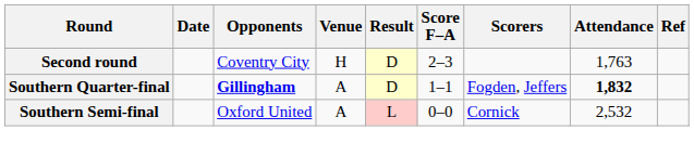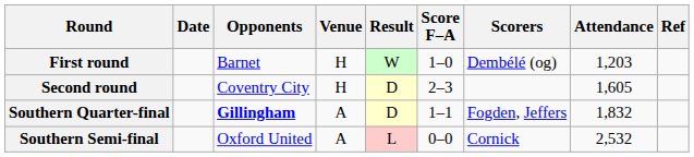+ row: First round | Barnet | H | W | 1–0 | Dembélé (og) | 1,203
Second round | Attendance: 1,763 -> 1,605
Southern Quarter-final | Attendance: bold -> normal
